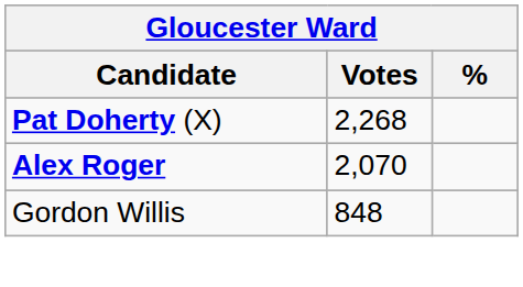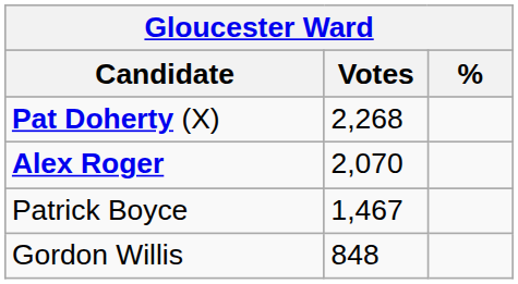+ row: Patrick Boyce | 1,467
